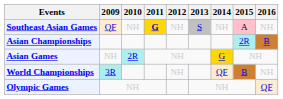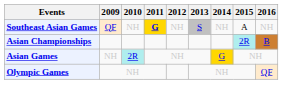Southeast Asian Games | 2015: pink background -> no background
- row: World Championships | 3R | NH | QF | B | NH
